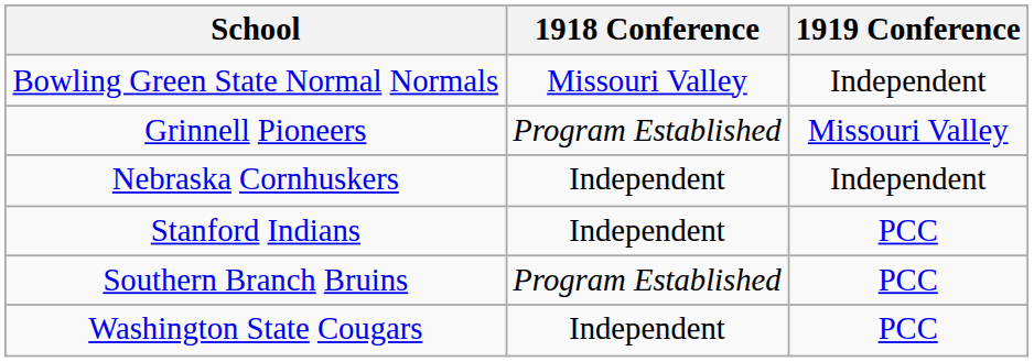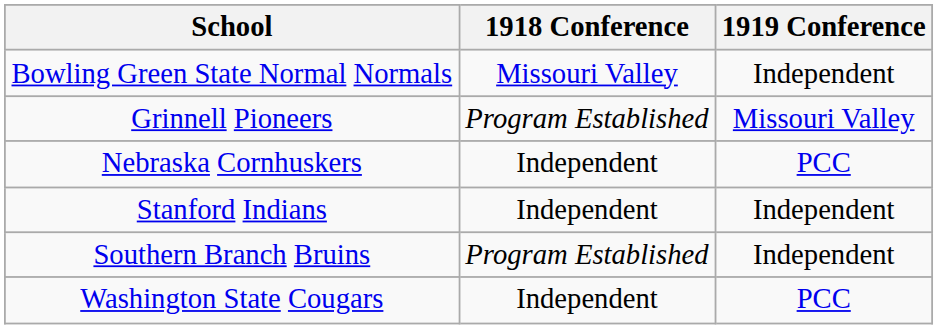Nebraska Cornhuskers | 1919 Conference: Independent -> PCC
Stanford Indians | 1919 Conference: PCC -> Independent
Southern Branch Bruins | 1919 Conference: PCC -> Independent
